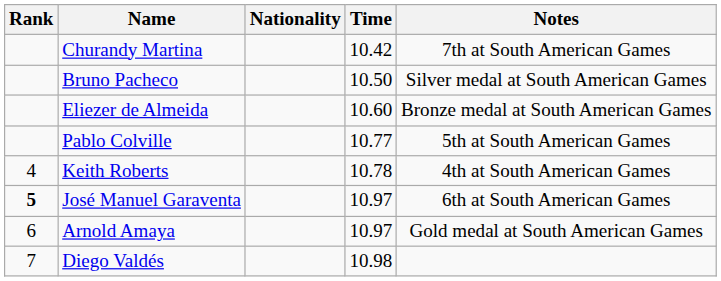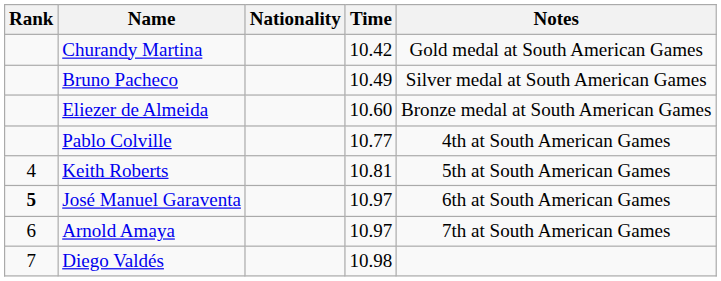Churandy Martina | Notes: 7th at South American Games -> Gold medal at South American Games
Bruno Pacheco | Time: 10.50 -> 10.49
Pablo Colville | Notes: 5th at South American Games -> 4th at South American Games
Keith Roberts | Time: 10.78 -> 10.81
Keith Roberts | Notes: 4th at South American Games -> 5th at South American Games
Arnold Amaya | Notes: Gold medal at South American Games -> 7th at South American Games
